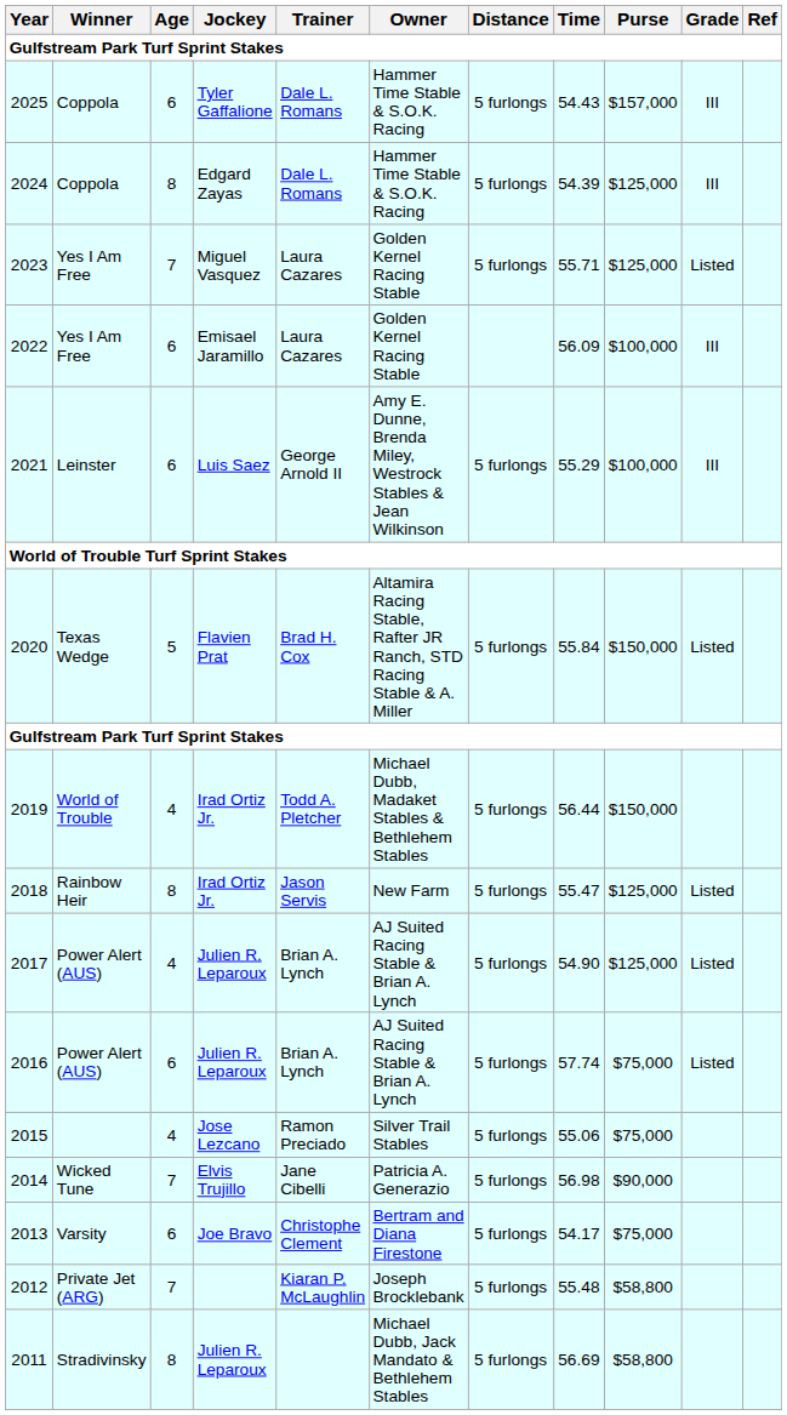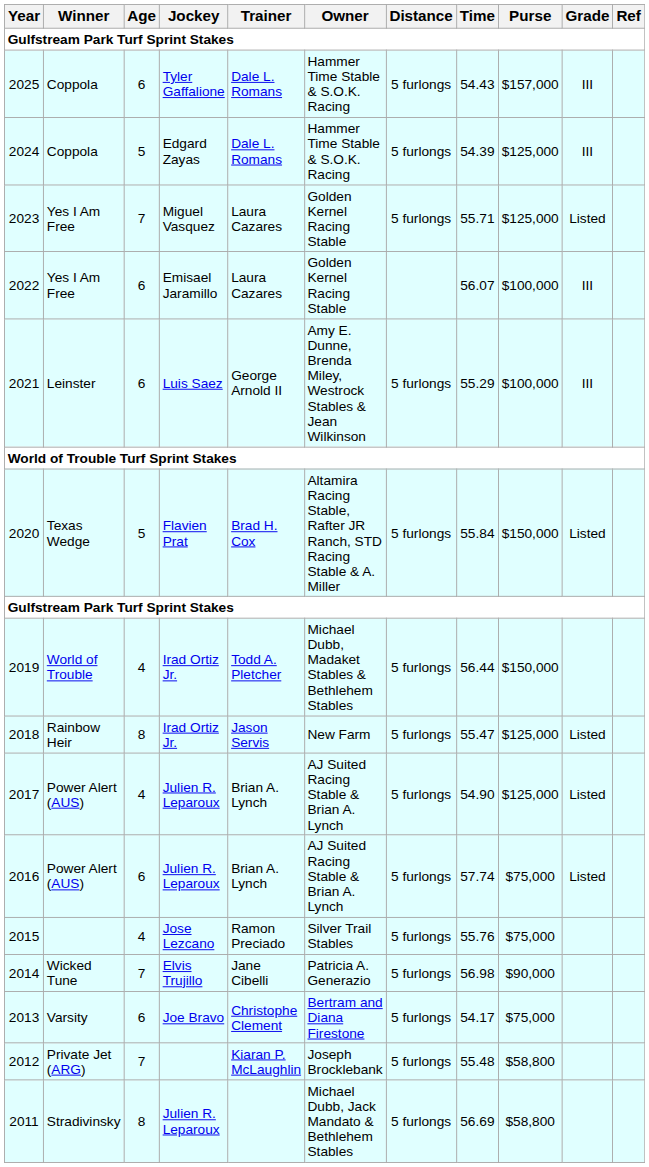2024 | Age: 8 -> 5
2022 | Time: 56.09 -> 56.07
2015 | Time: 55.06 -> 55.76
